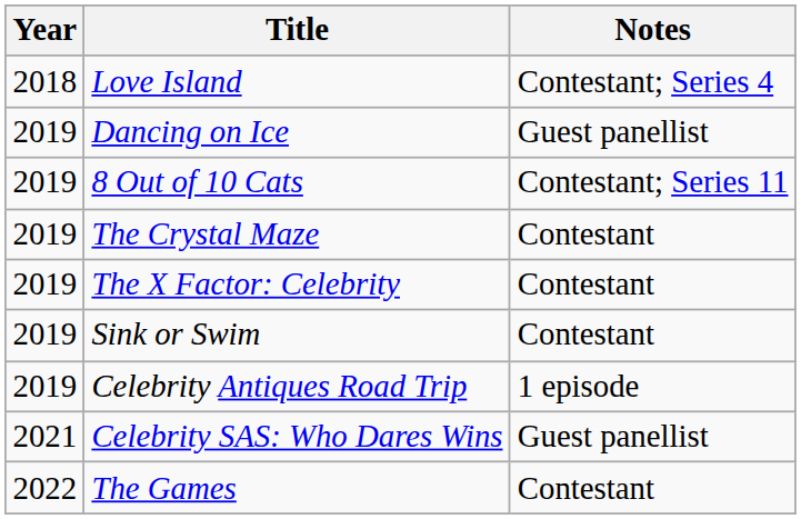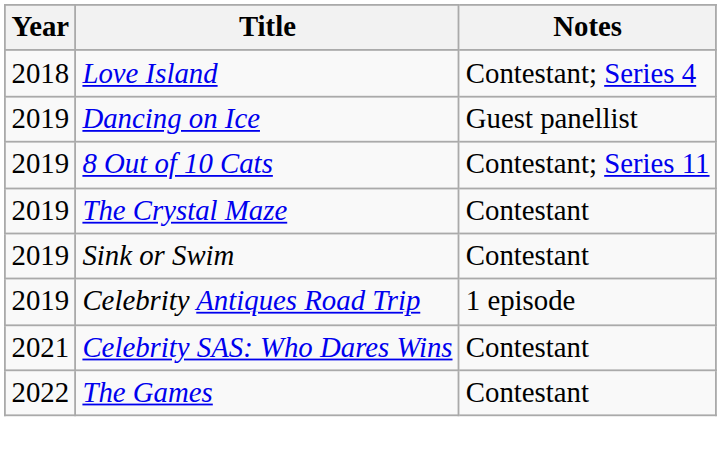- row: 2019 | The X Factor: Celebrity | Contestant
Celebrity SAS: Who Dares Wins | Notes: Guest panellist -> Contestant
